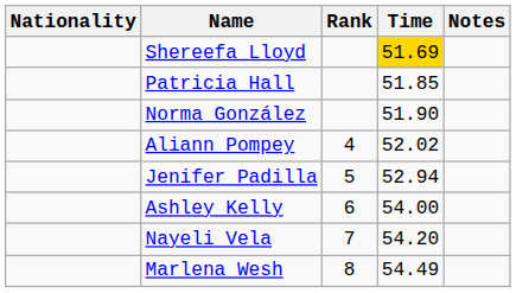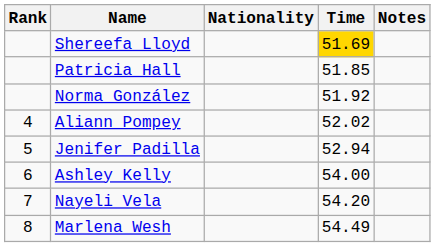columns swapped: Rank <-> Nationality
Norma González | Time: 51.90 -> 51.92
